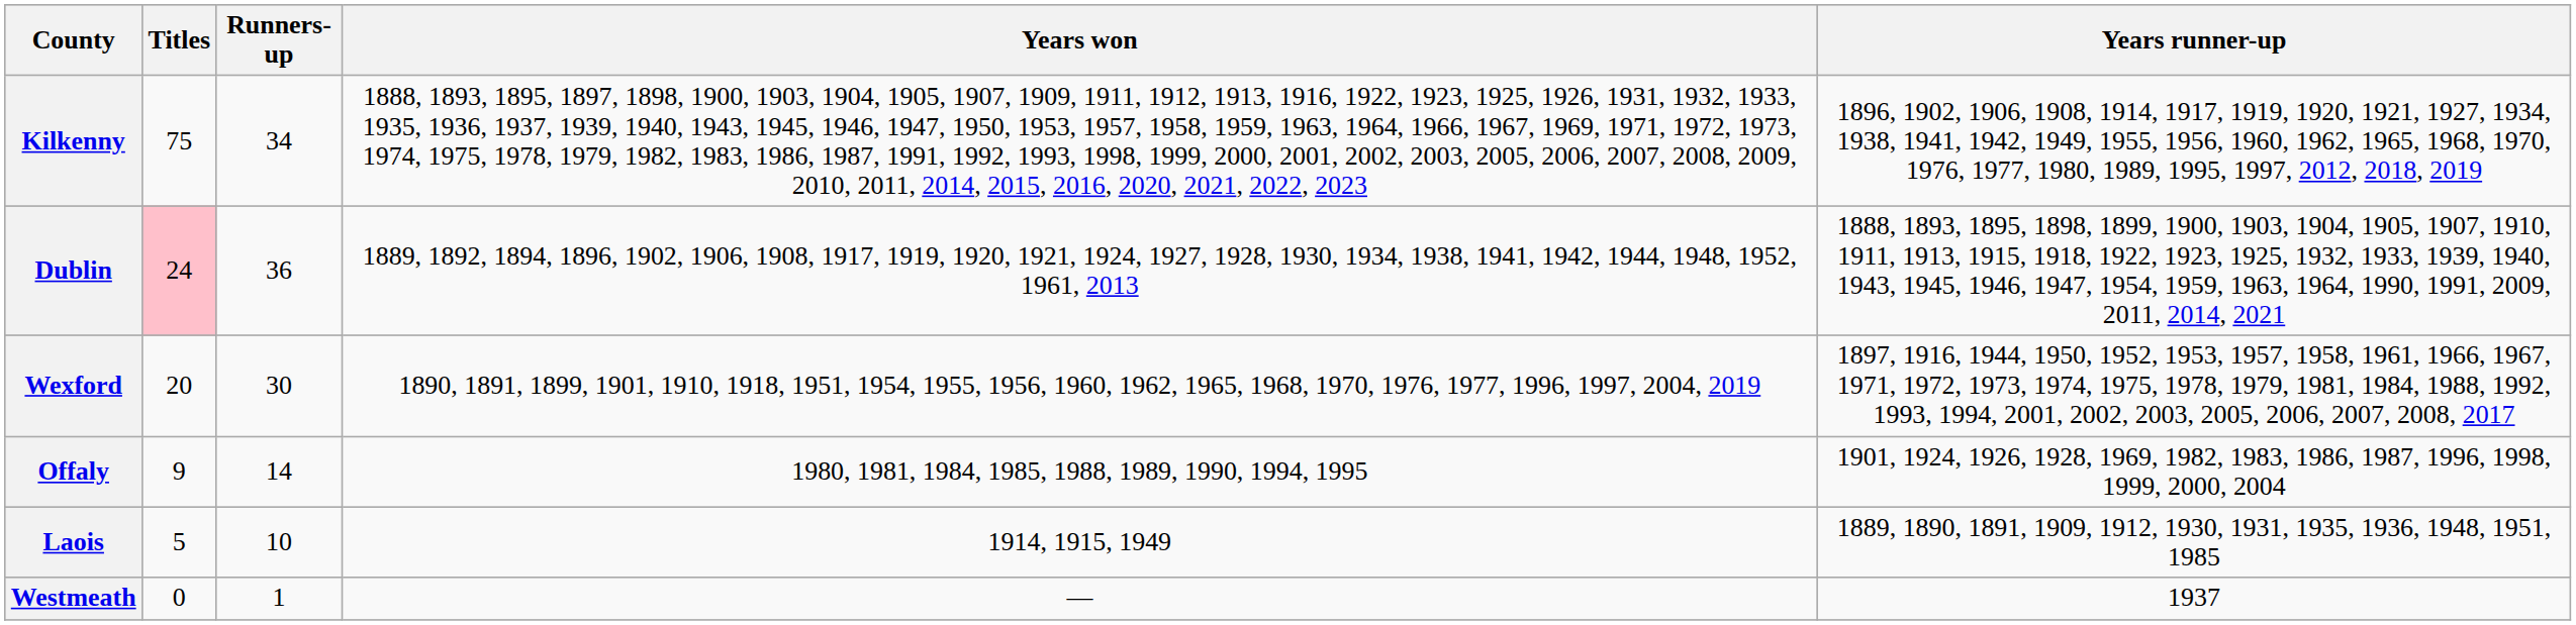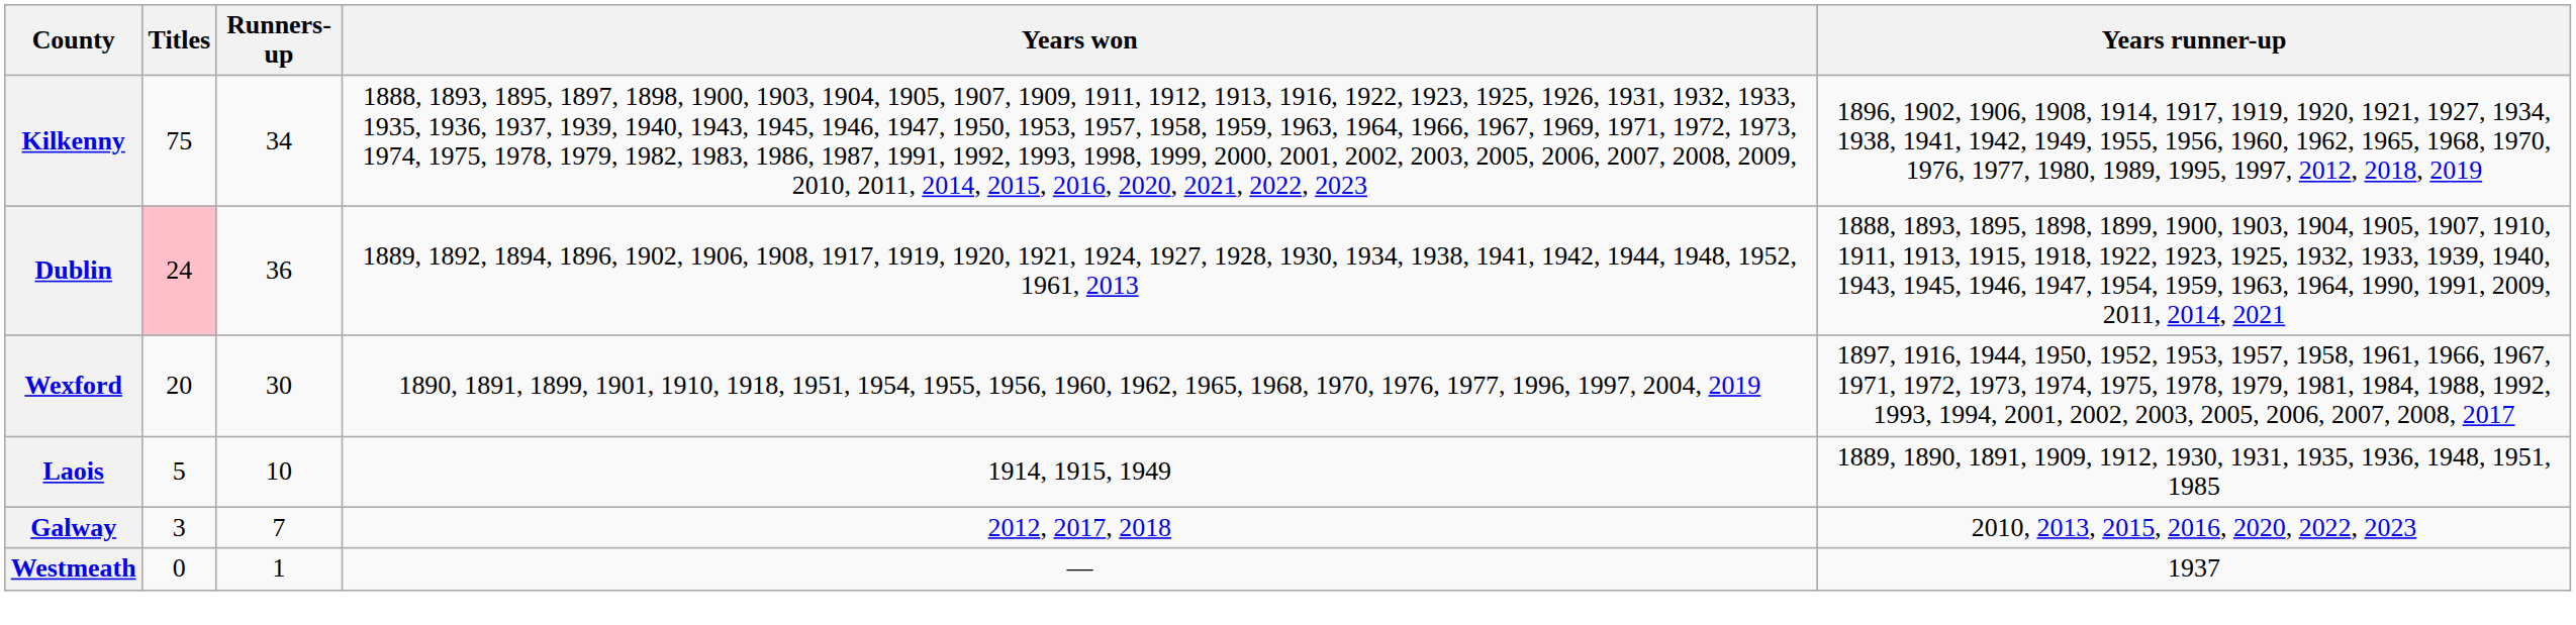- row: Offaly | 9 | 14 | 1980, 1981, 1984, 1985, 1988, 1989, 1990, 1994, 1995 | 1901, 1924, 1926, 1928, 1969, 1982, 1983, 1986, 1987, 1996, 1998, 1999, 2000, 2004
+ row: Galway | 3 | 7 | 2012, 2017, 2018 | 2010, 2013, 2015, 2016, 2020, 2022, 2023
